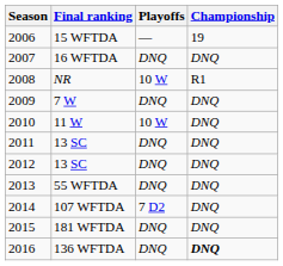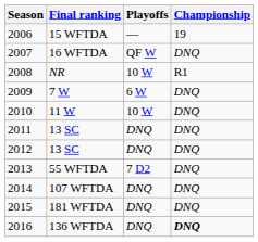16 WFTDA | Playoffs: DNQ -> QF W
7 W | Playoffs: DNQ -> 6 W
55 WFTDA | Playoffs: DNQ -> 7 D2
107 WFTDA | Playoffs: 7 D2 -> DNQ
